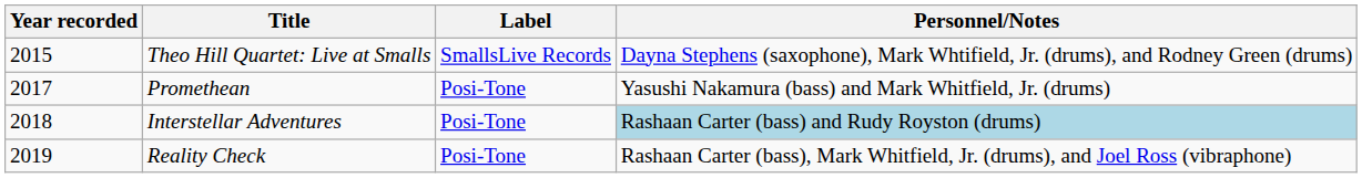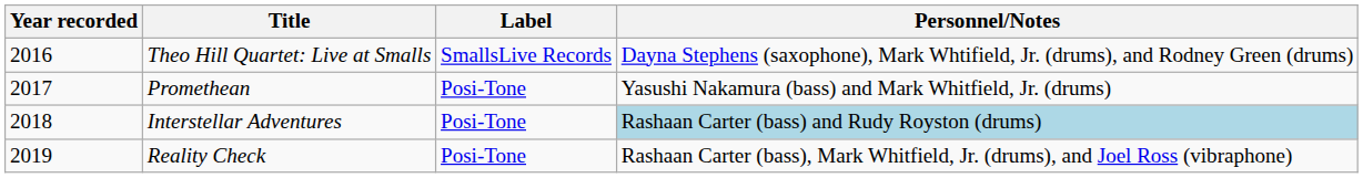Theo Hill Quartet: Live at Smalls | Year recorded: 2015 -> 2016
